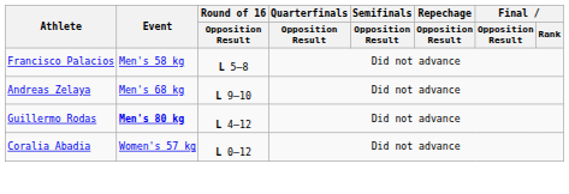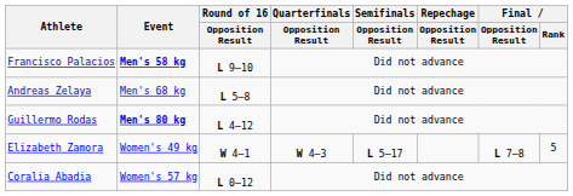Francisco Palacios | Event: normal -> bold
Francisco Palacios | Round of 16 / Opposition Result: L 5–8 -> L 9–10
Andreas Zelaya | Round of 16 / Opposition Result: L 9–10 -> L 5–8
+ row: Elizabeth Zamora | Women's 49 kg | W 4–1 | W 4–3 | L 5–17 | L 7–8 | 5
